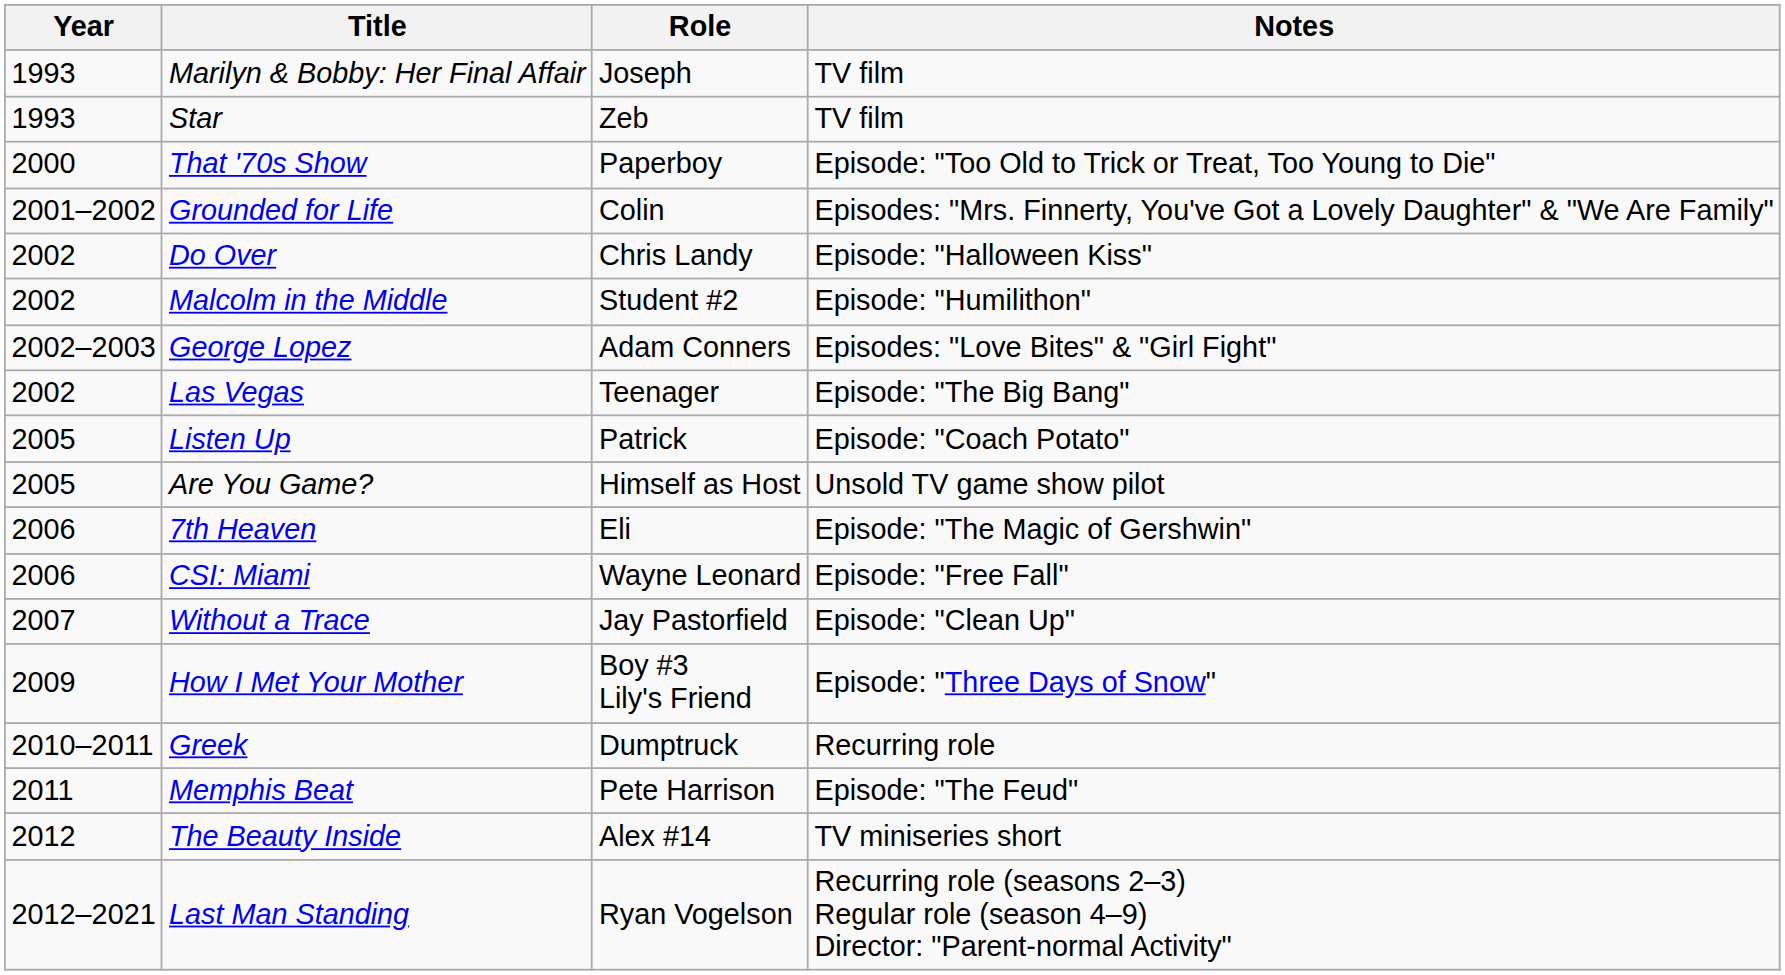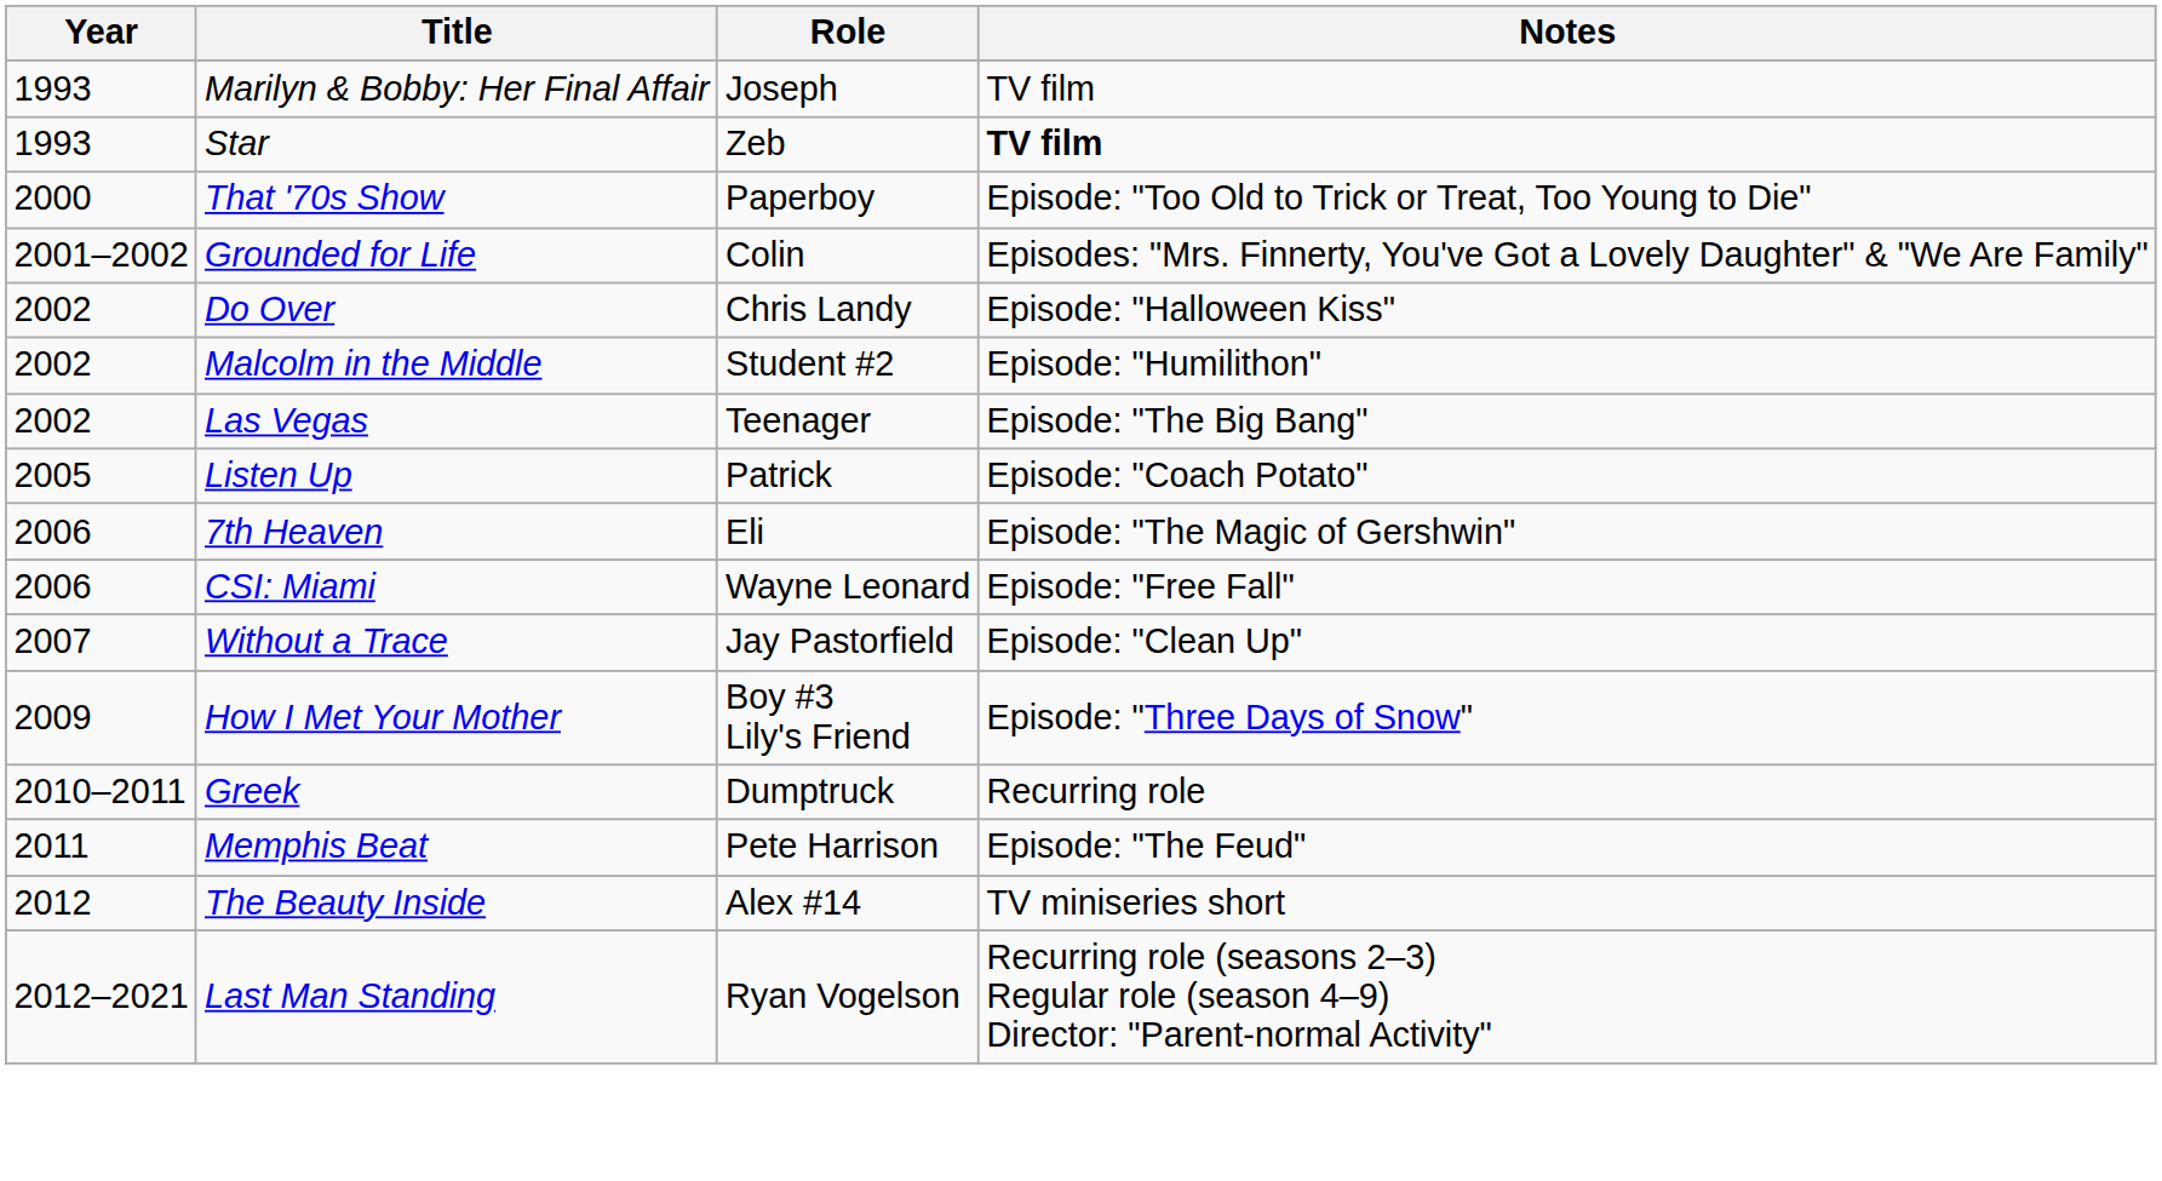Star | Notes: normal -> bold
- row: 2002–2003 | George Lopez | Adam Conners | Episodes: "Love Bites" & "Girl Fight"
- row: 2005 | Are You Game? | Himself as Host | Unsold TV game show pilot
